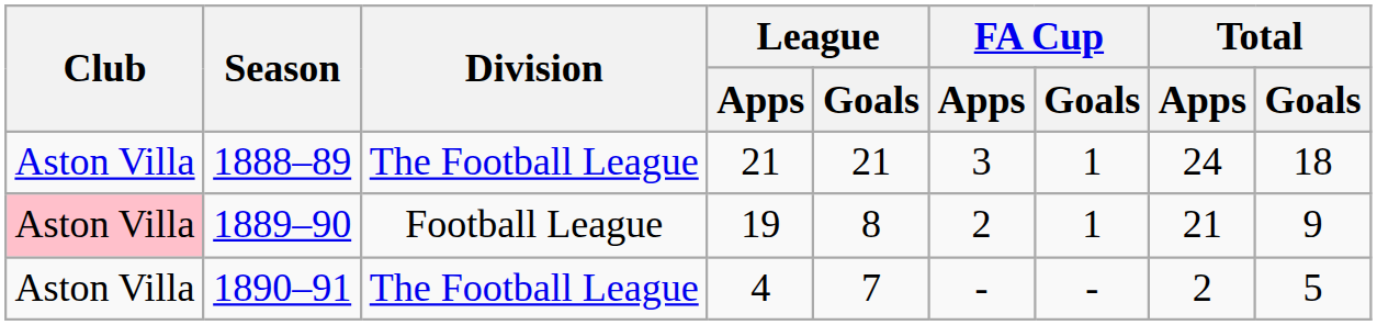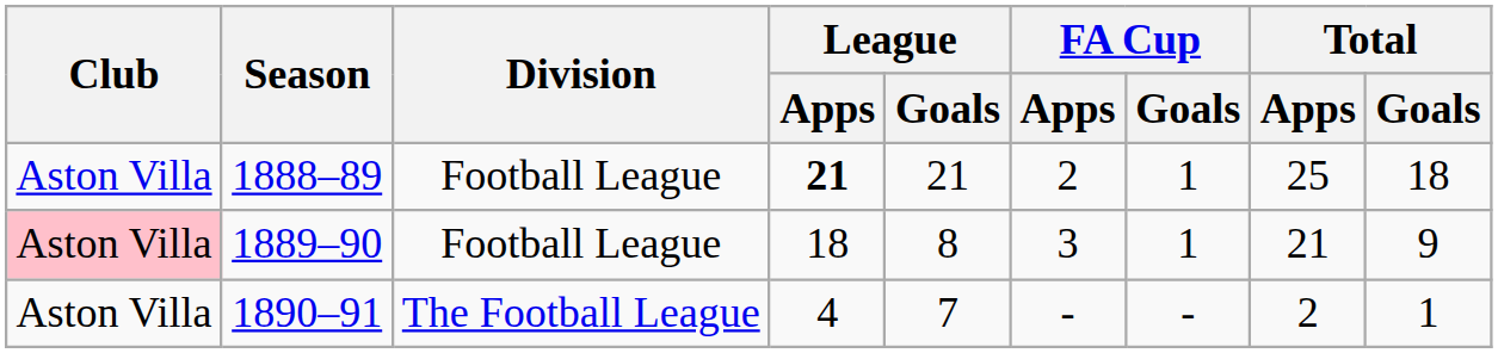1888–89 | Division: The Football League -> Football League
1888–89 | League / Apps: normal -> bold
1888–89 | FA Cup / Apps: 3 -> 2
1888–89 | Total / Apps: 24 -> 25
1889–90 | League / Apps: 19 -> 18
1889–90 | FA Cup / Apps: 2 -> 3
1890–91 | Total / Goals: 5 -> 1
